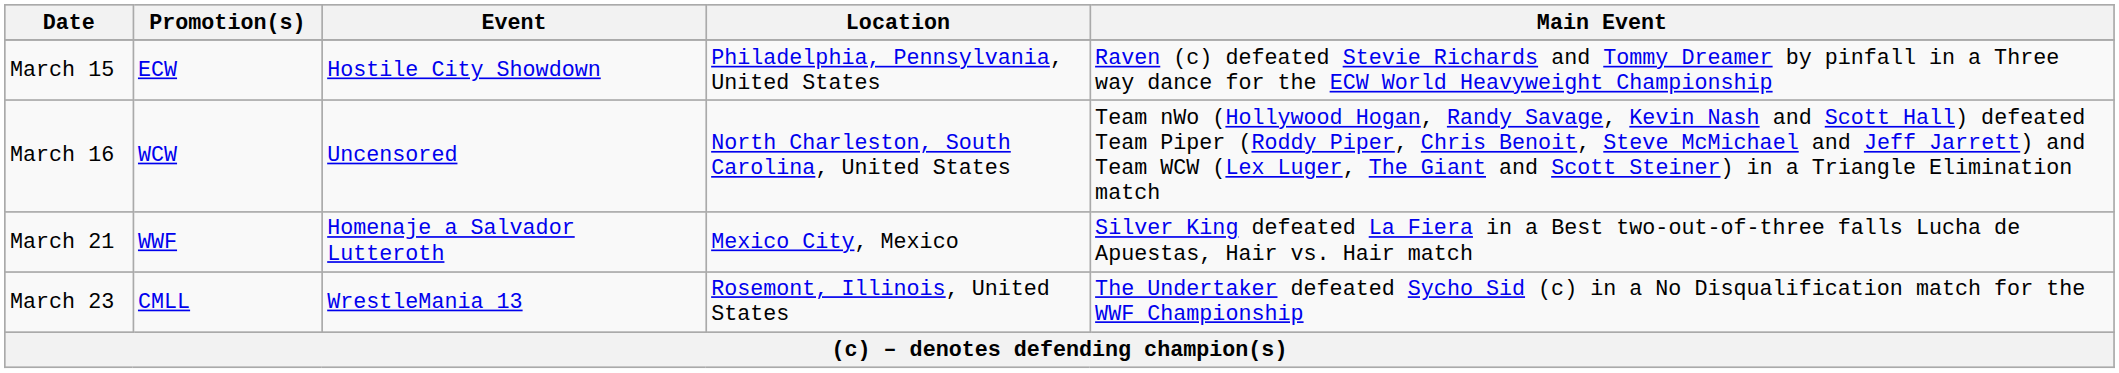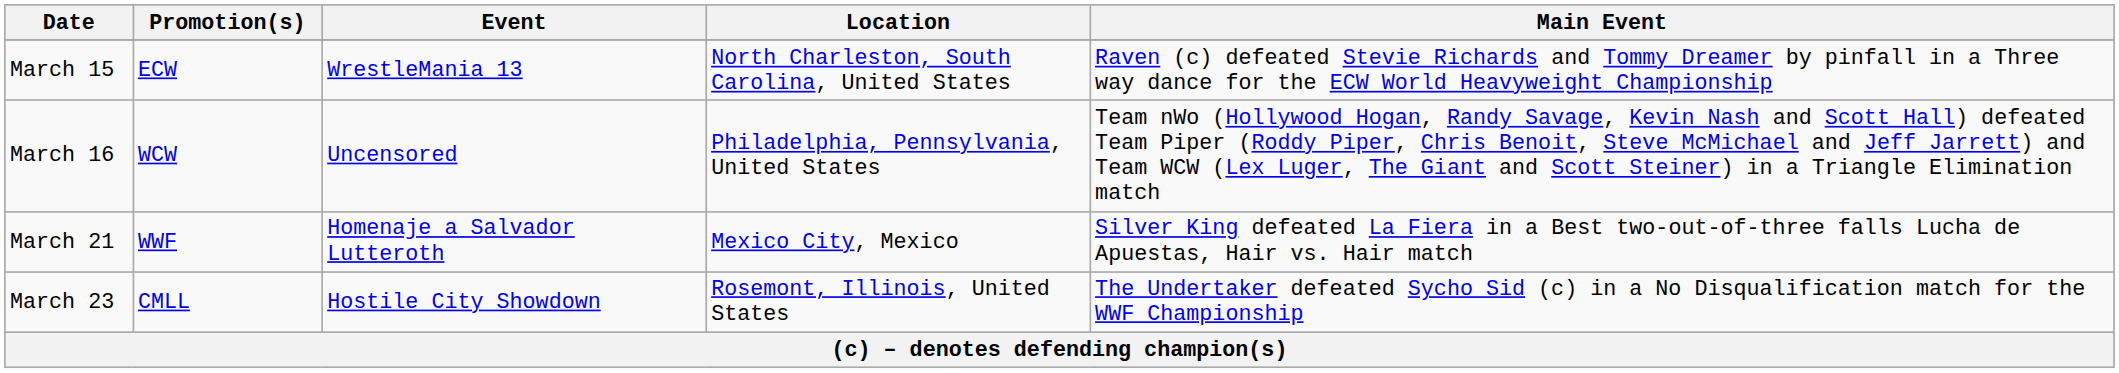March 15 | Event: Hostile City Showdown -> WrestleMania 13
March 15 | Location: Philadelphia, Pennsylvania, United States -> North Charleston, South Carolina, United States
March 16 | Location: North Charleston, South Carolina, United States -> Philadelphia, Pennsylvania, United States
March 23 | Event: WrestleMania 13 -> Hostile City Showdown
